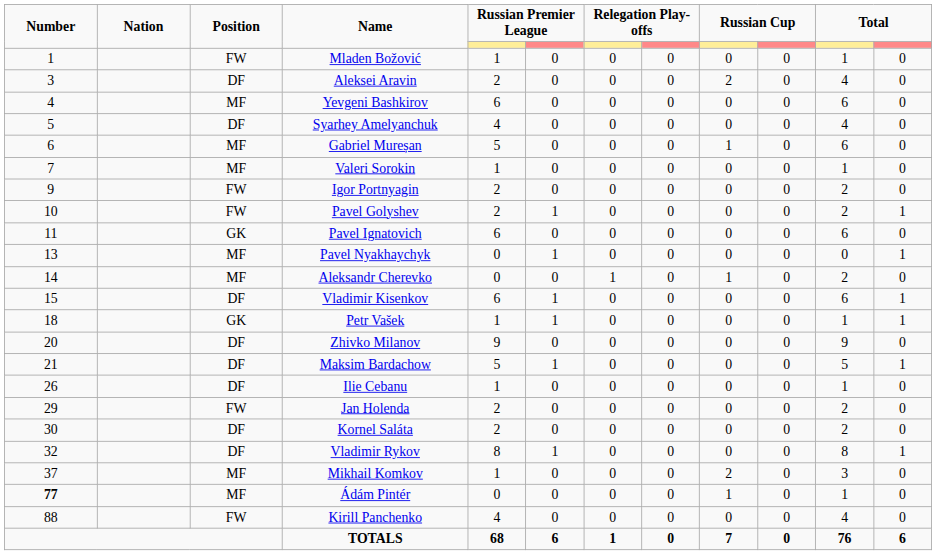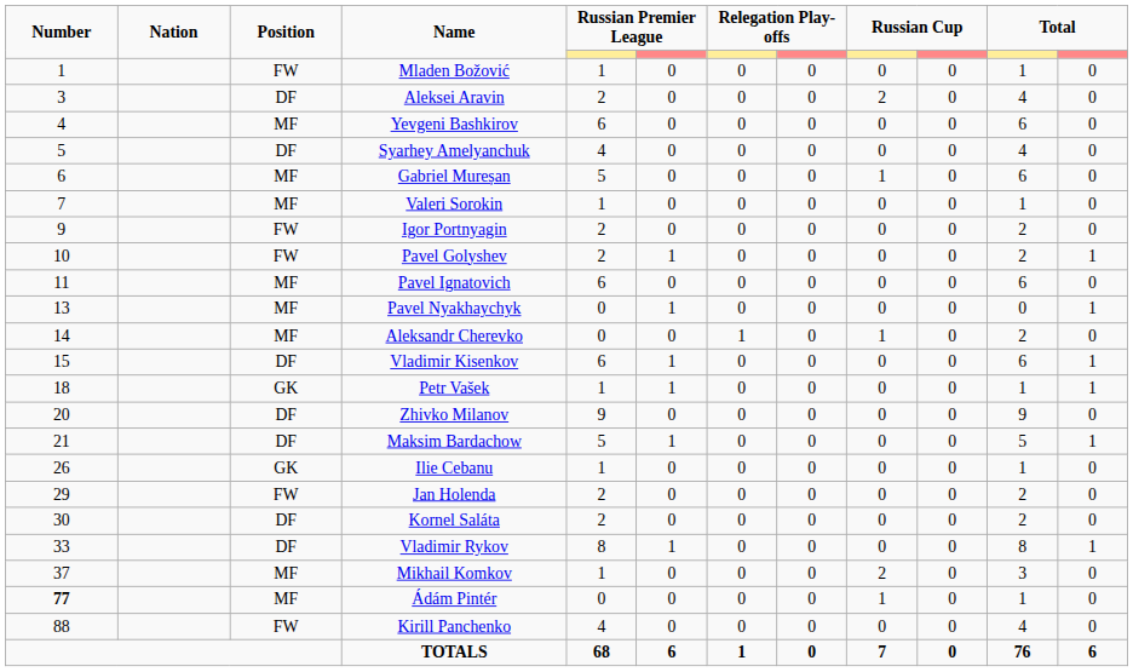Pavel Ignatovich | Position: GK -> MF
Ilie Cebanu | Position: DF -> GK
Vladimir Rykov | Number: 32 -> 33
